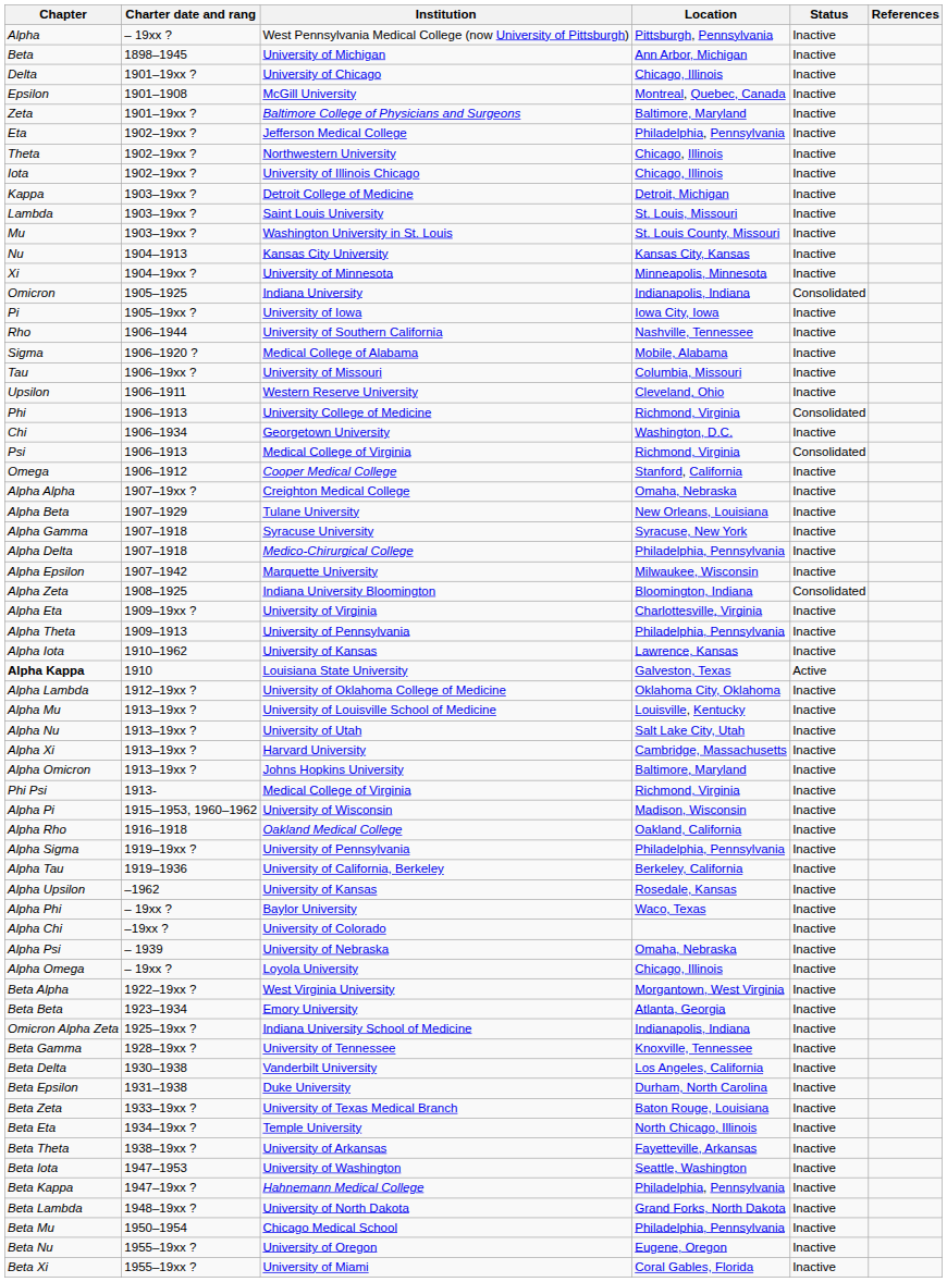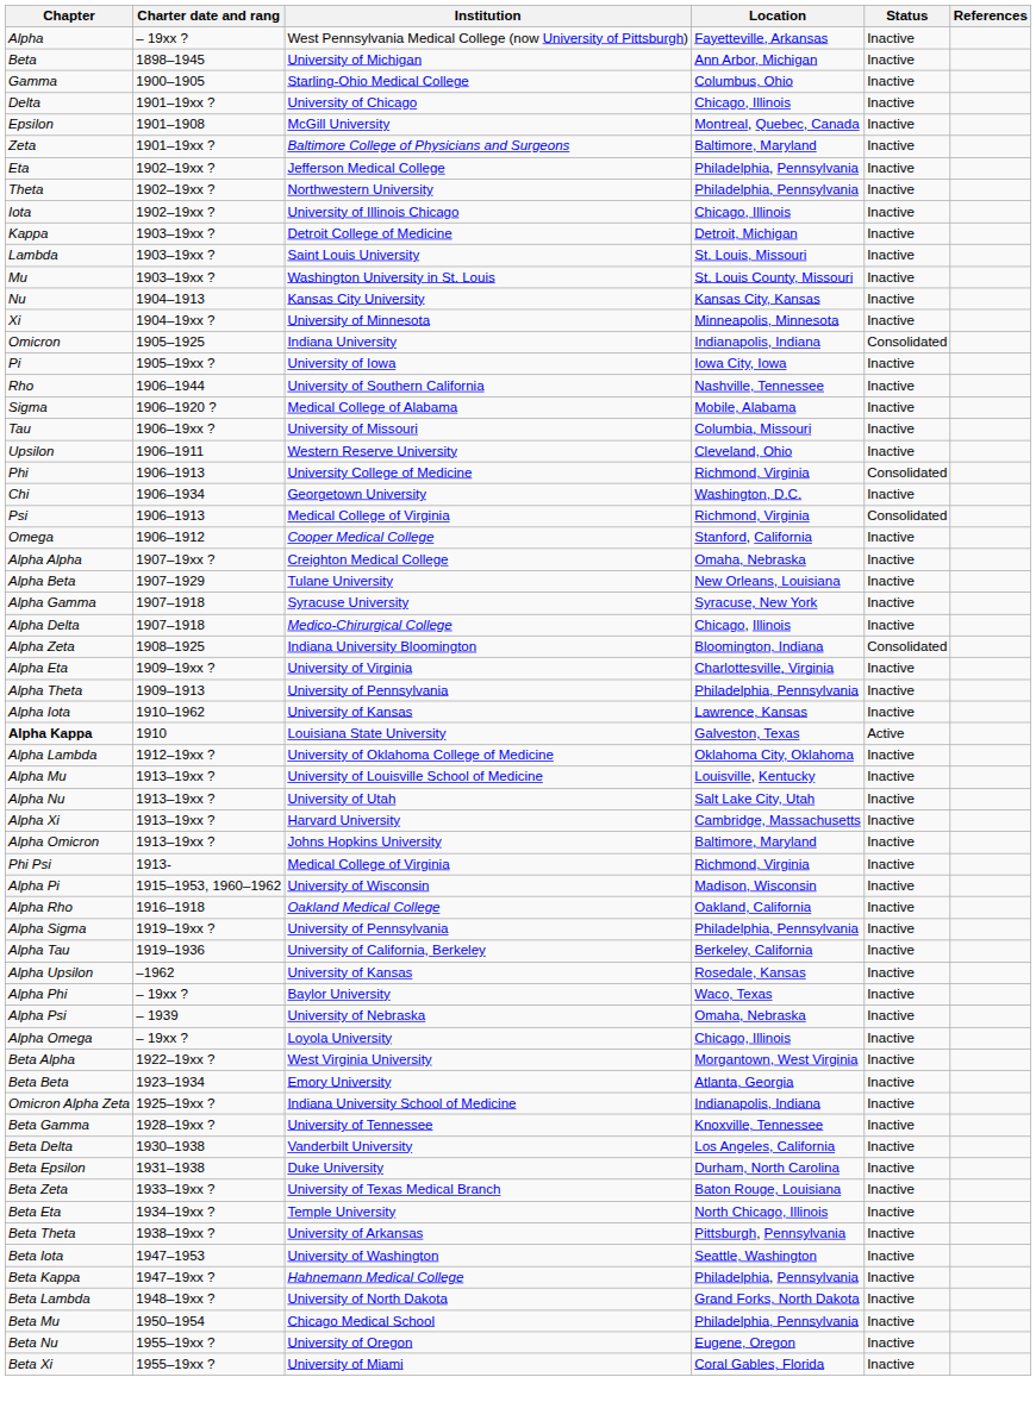Alpha | Location: Pittsburgh, Pennsylvania -> Fayetteville, Arkansas
+ row: Gamma | 1900–1905 | Starling-Ohio Medical College | Columbus, Ohio | Inactive
Theta | Location: Chicago, Illinois -> Philadelphia, Pennsylvania
Alpha Delta | Location: Philadelphia, Pennsylvania -> Chicago, Illinois
- row: Alpha Epsilon | 1907–1942 | Marquette University | Milwaukee, Wisconsin | Inactive
- row: Alpha Chi | –19xx ? | University of Colorado | Inactive
Beta Theta | Location: Fayetteville, Arkansas -> Pittsburgh, Pennsylvania
